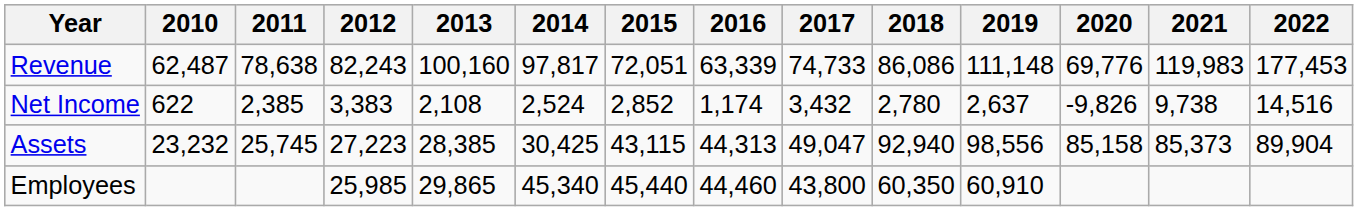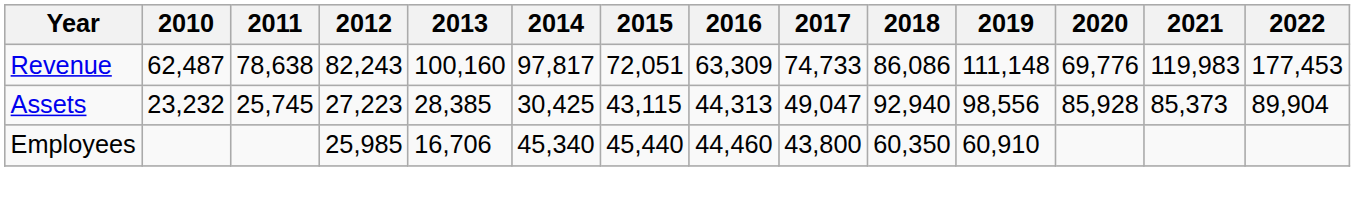Revenue | 2016: 63,339 -> 63,309
- row: Net Income | 622 | 2,385 | 3,383 | 2,108 | 2,524 | 2,852 | 1,174 | 3,432 | 2,780 | 2,637 | -9,826 | 9,738 | 14,516
Assets | 2020: 85,158 -> 85,928
Employees | 2013: 29,865 -> 16,706
